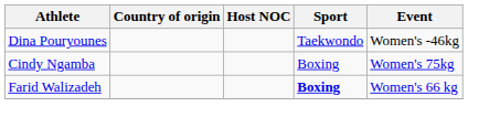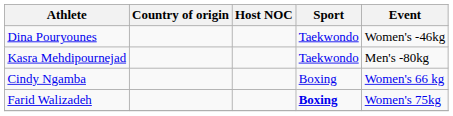+ row: Kasra Mehdipournejad | Taekwondo | Men's -80kg
Cindy Ngamba | Event: Women's 75kg -> Women's 66 kg
Farid Walizadeh | Event: Women's 66 kg -> Women's 75kg
